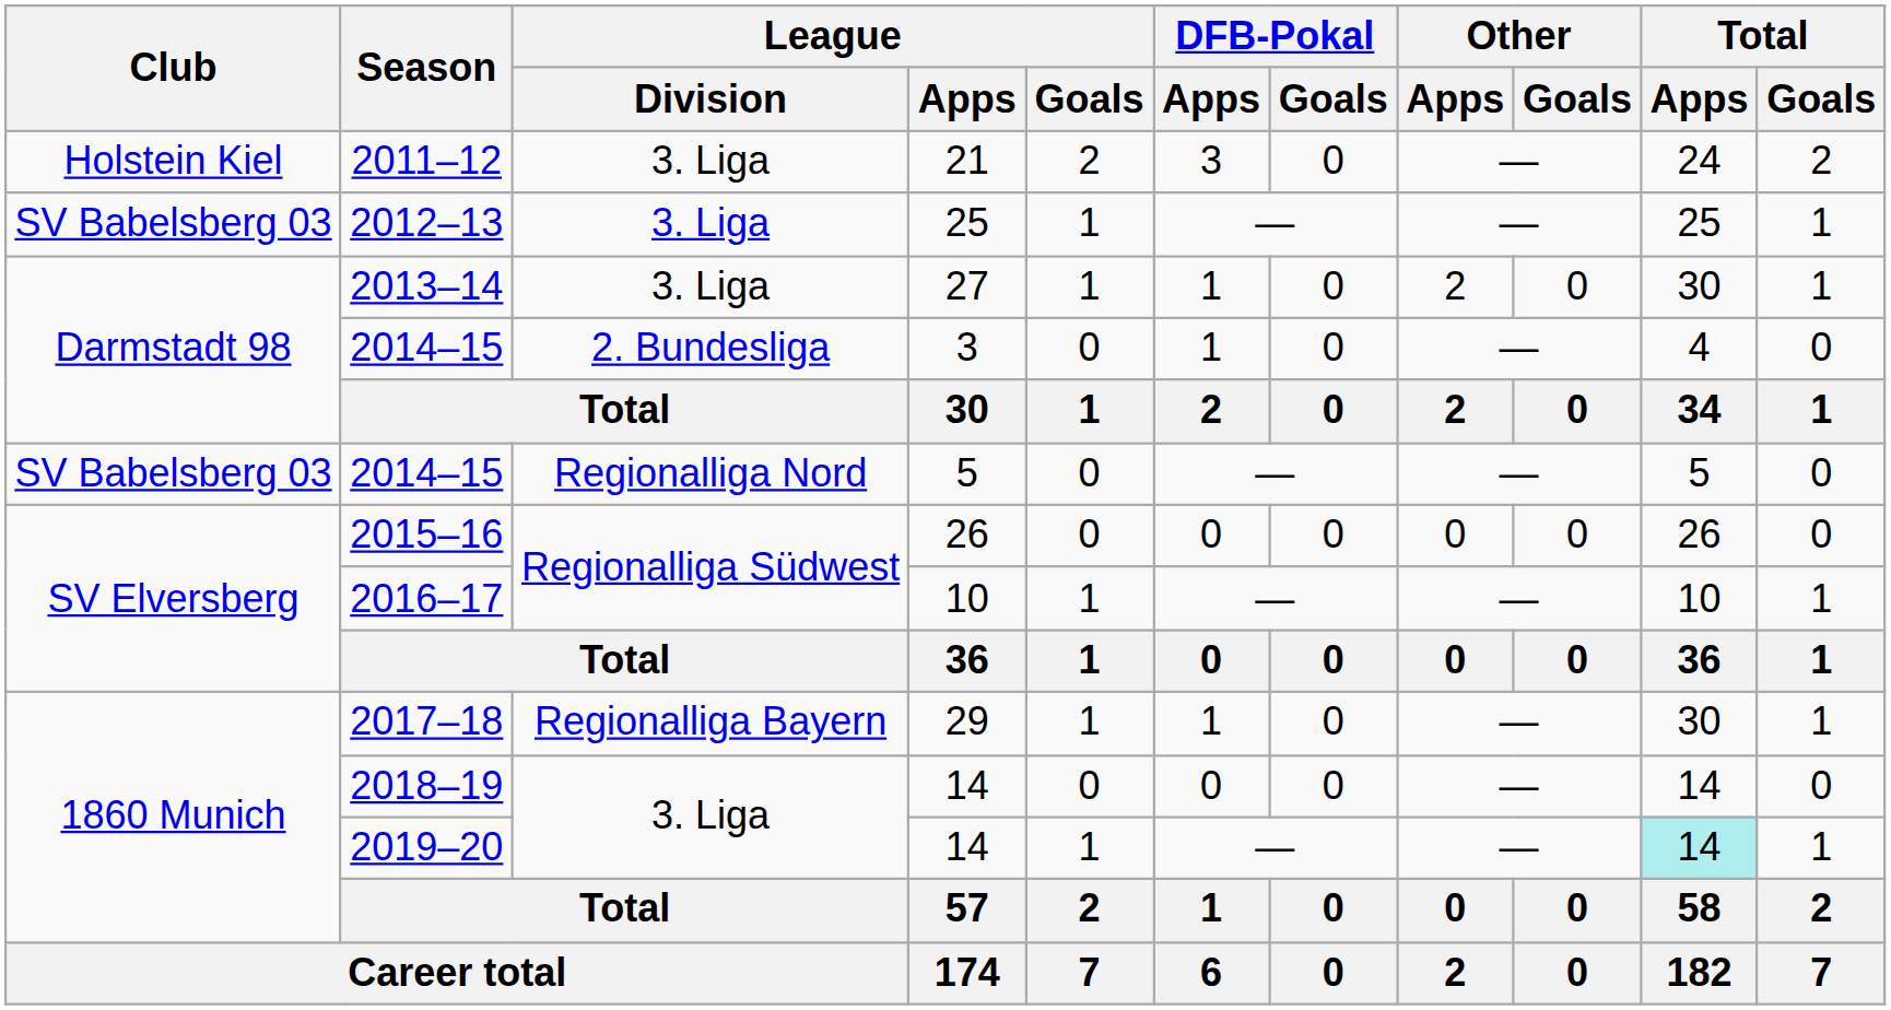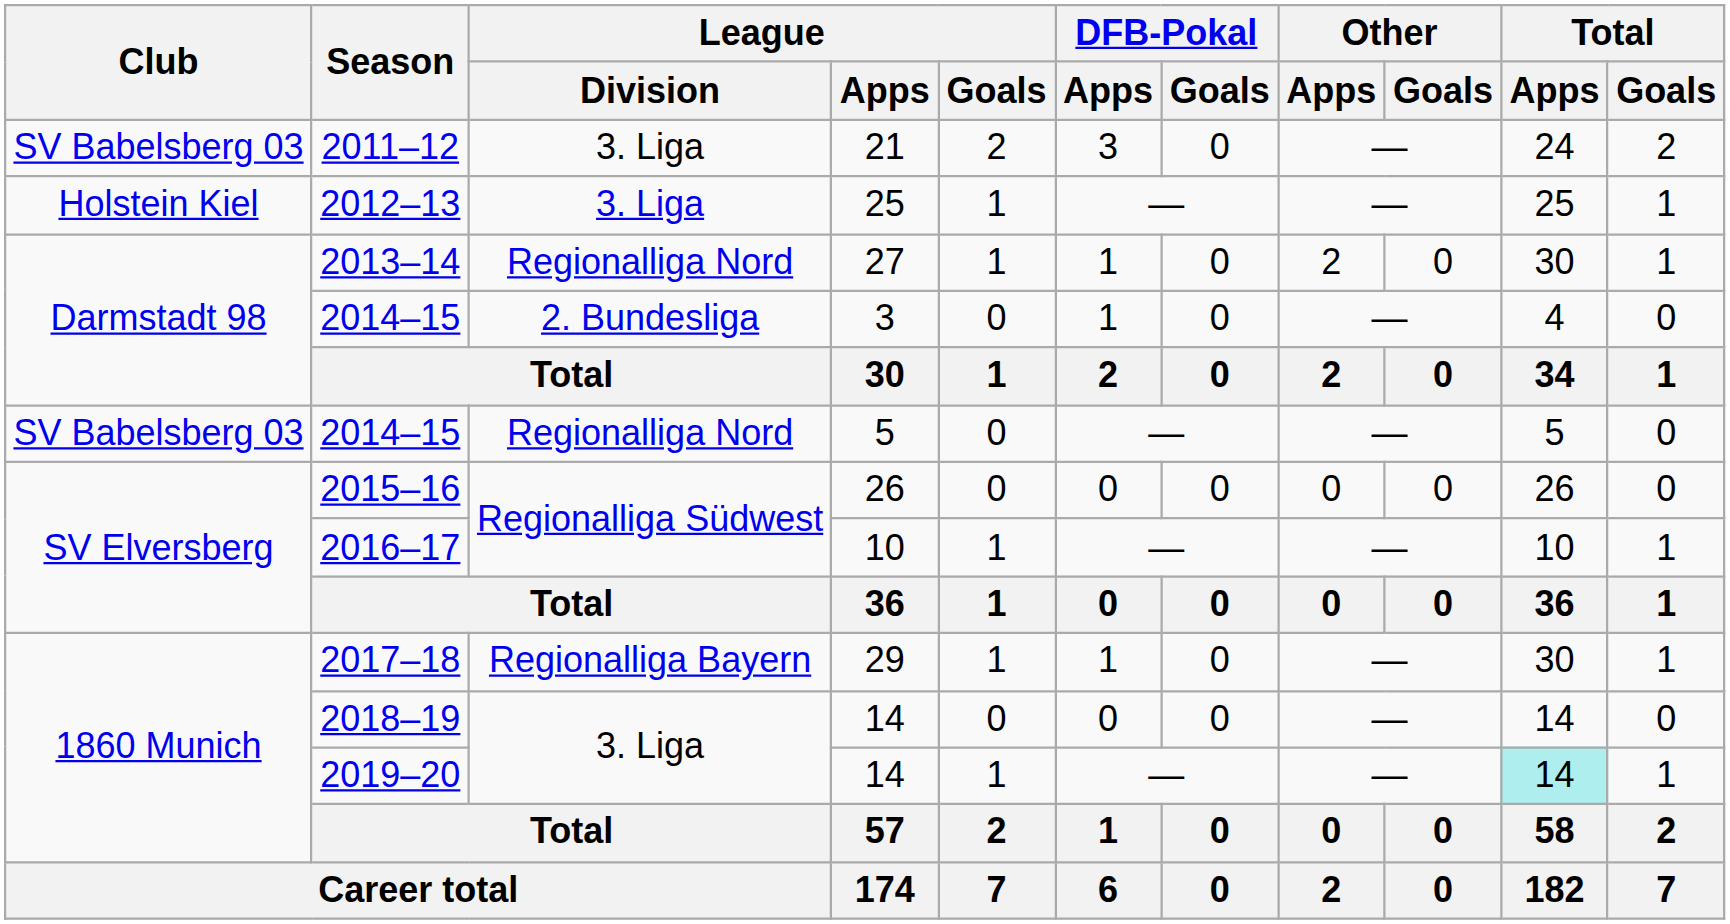2011–12 | Club: Holstein Kiel -> SV Babelsberg 03
2012–13 | Club: SV Babelsberg 03 -> Holstein Kiel
2013–14 | League / Division: 3. Liga -> Regionalliga Nord
